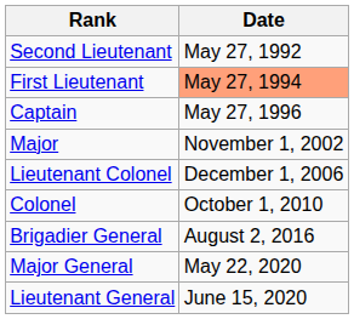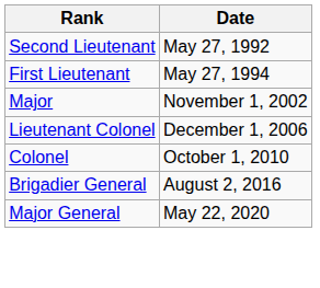First Lieutenant | Date: lightsalmon background -> no background
- row: Captain | May 27, 1996
- row: Lieutenant General | June 15, 2020
